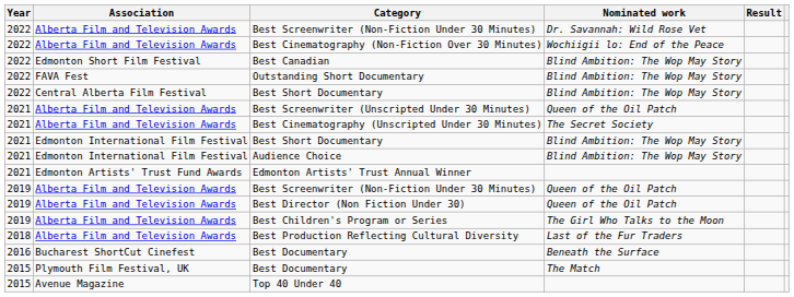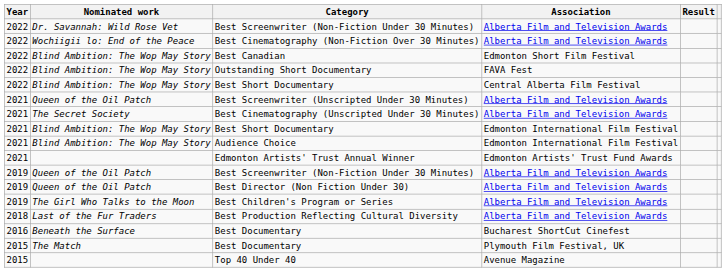columns swapped: Association <-> Nominated work
